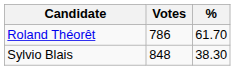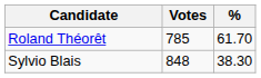Roland Théorêt | Votes: 786 -> 785
